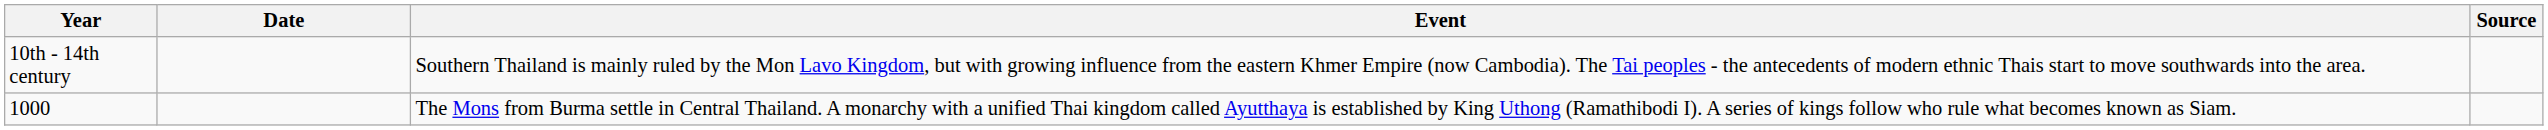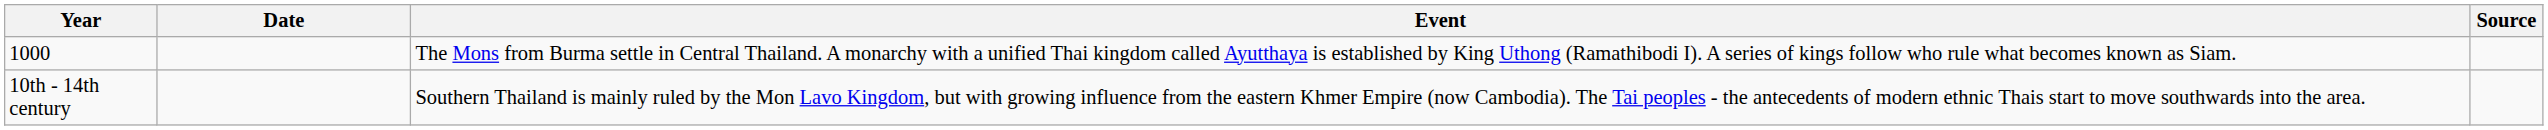rows swapped: 1000 <-> 10th - 14th century
